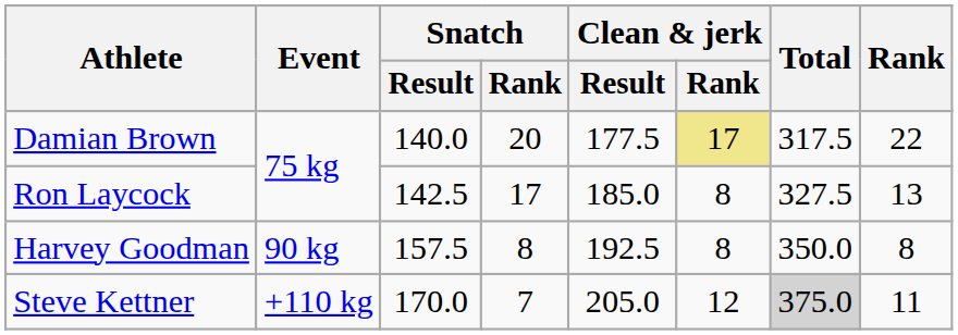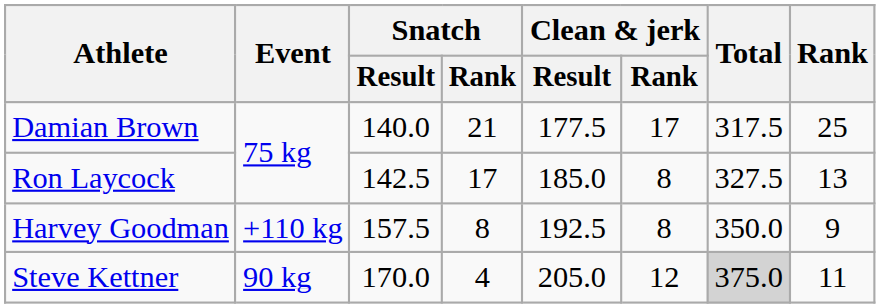Damian Brown | Snatch / Rank: 20 -> 21
Damian Brown | Clean & jerk / Rank: khaki background -> no background
Damian Brown | Rank: 22 -> 25
Harvey Goodman | Event: 90 kg -> +110 kg
Harvey Goodman | Rank: 8 -> 9
Steve Kettner | Event: +110 kg -> 90 kg
Steve Kettner | Snatch / Rank: 7 -> 4
